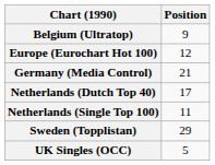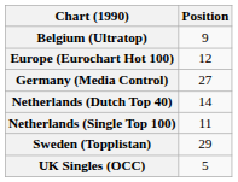Germany (Media Control) | Position: 21 -> 27
Netherlands (Dutch Top 40) | Position: 17 -> 14
